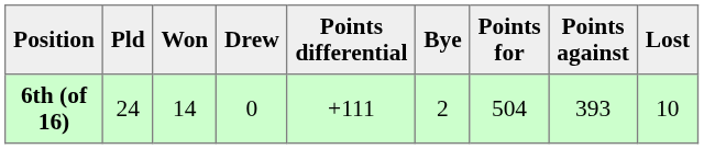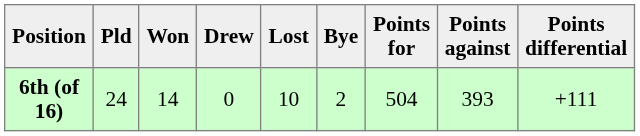columns swapped: Lost <-> Points differential
